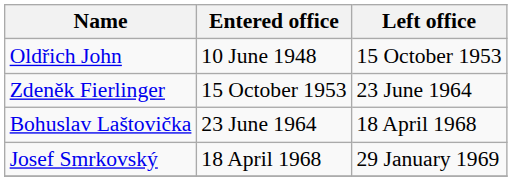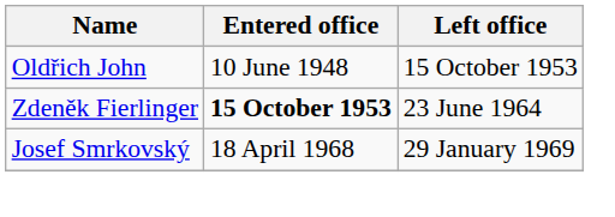Zdeněk Fierlinger | Entered office: normal -> bold
- row: Bohuslav Laštovička | 23 June 1964 | 18 April 1968
